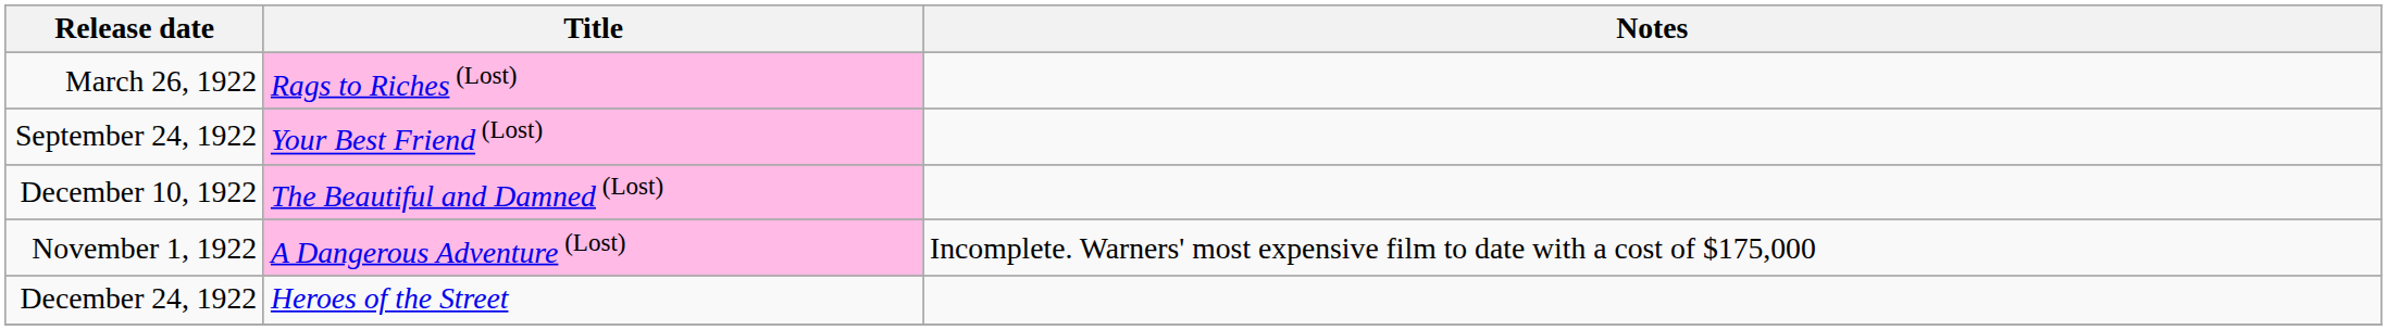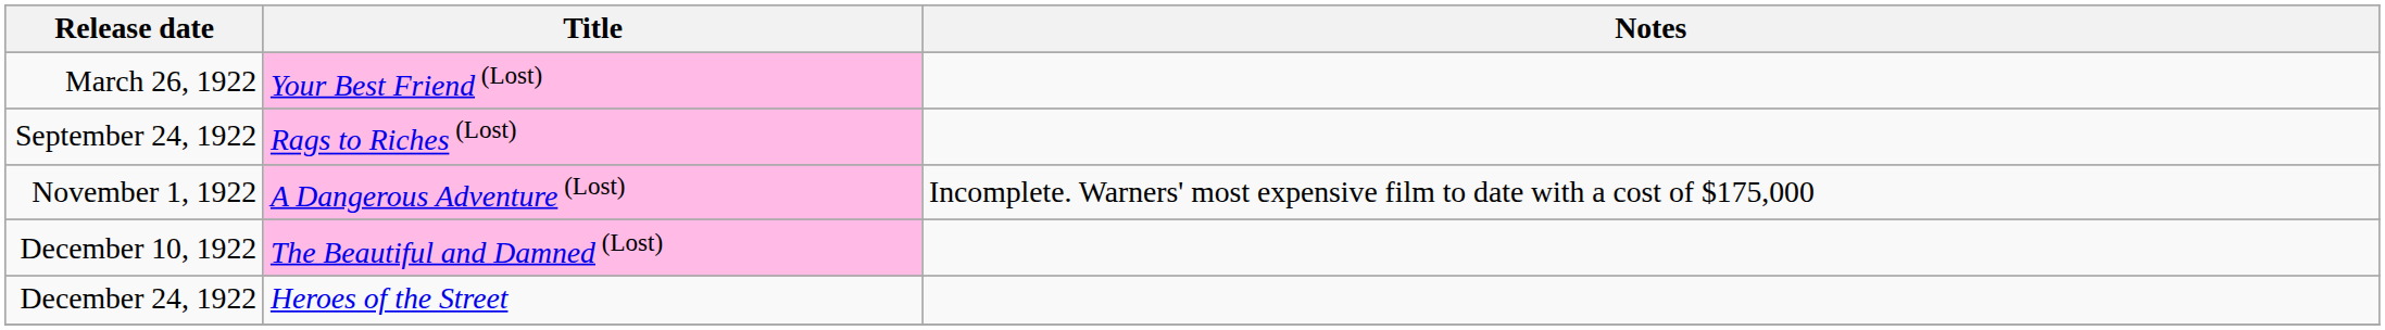March 26, 1922 | Title: Rags to Riches (Lost) -> Your Best Friend (Lost)
September 24, 1922 | Title: Your Best Friend (Lost) -> Rags to Riches (Lost)
rows swapped: November 1, 1922 <-> December 10, 1922
